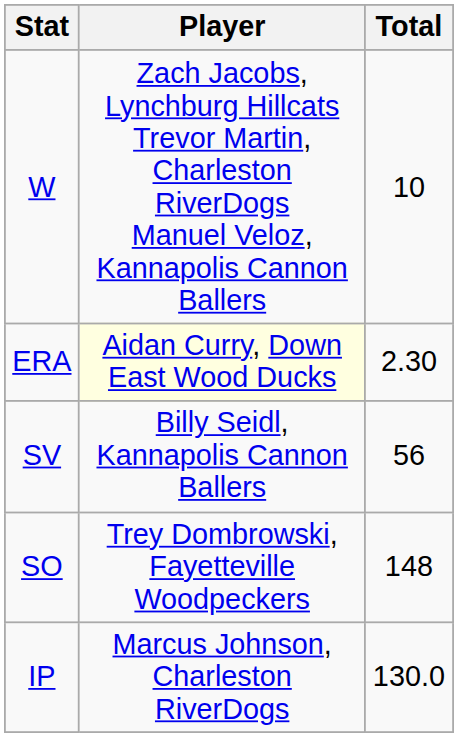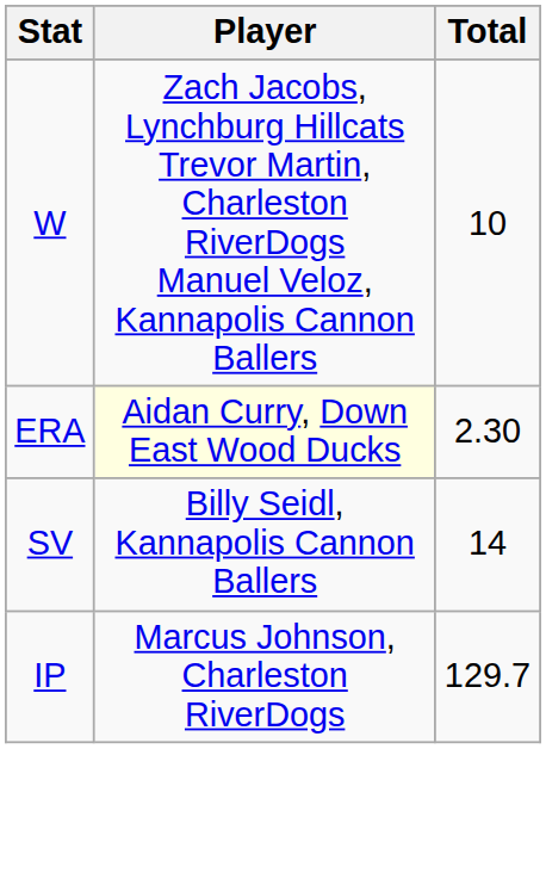SV | Total: 56 -> 14
- row: SO | Trey Dombrowski, Fayetteville Woodpeckers | 148
IP | Total: 130.0 -> 129.7
